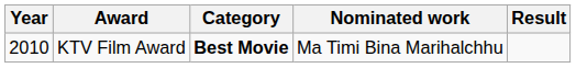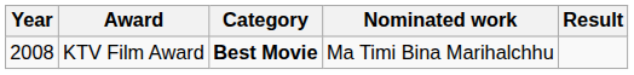KTV Film Award | Year: 2010 -> 2008
